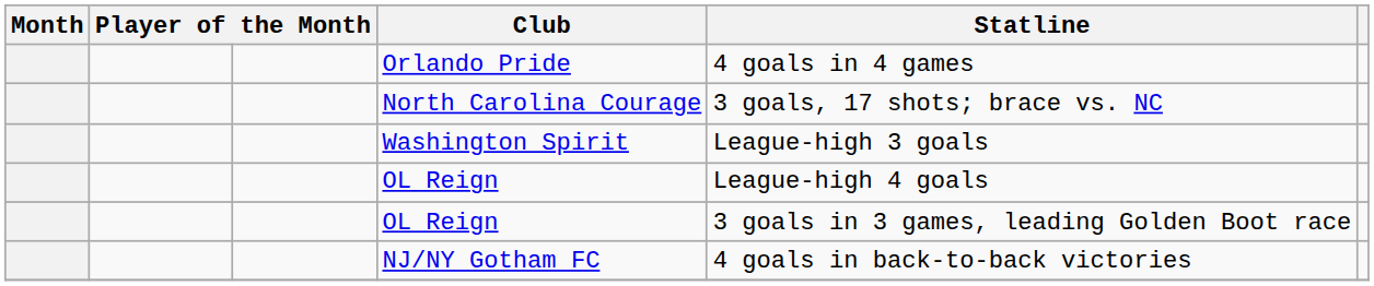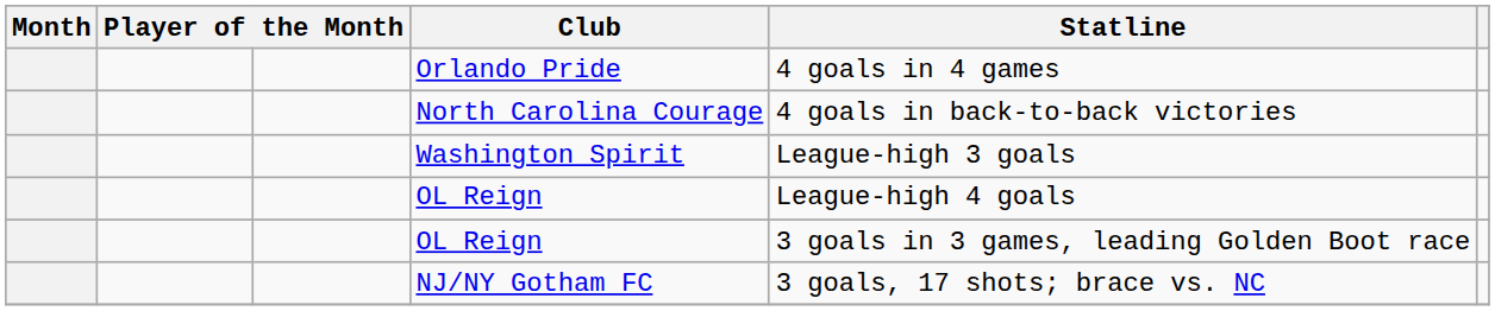North Carolina Courage | Statline: 3 goals, 17 shots; brace vs. NC -> 4 goals in back-to-back victories
NJ/NY Gotham FC | Statline: 4 goals in back-to-back victories -> 3 goals, 17 shots; brace vs. NC
